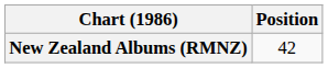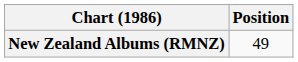New Zealand Albums (RMNZ) | Position: 42 -> 49
